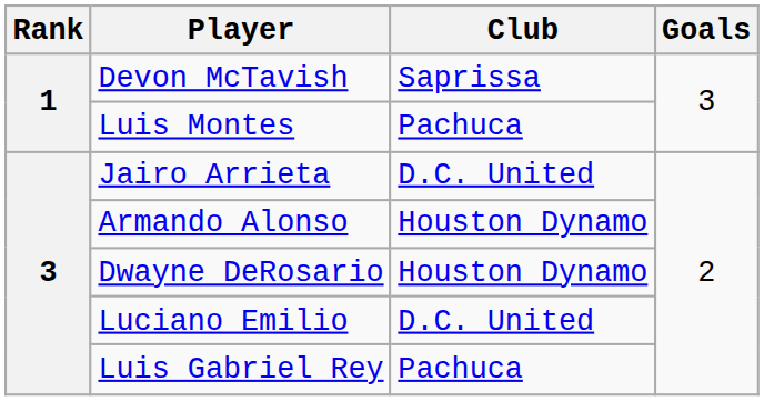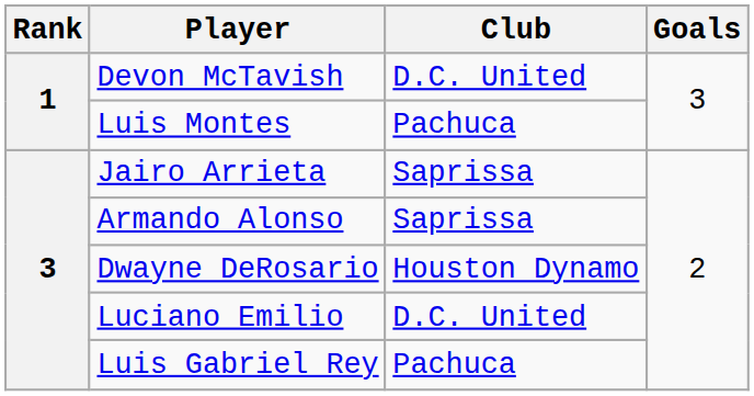Devon McTavish | Club: Saprissa -> D.C. United
Jairo Arrieta | Club: D.C. United -> Saprissa
Armando Alonso | Club: Houston Dynamo -> Saprissa
